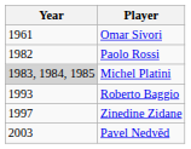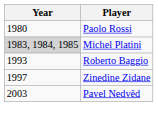- row: 1961 | Omar Sívori
Paolo Rossi | Year: 1982 -> 1980
